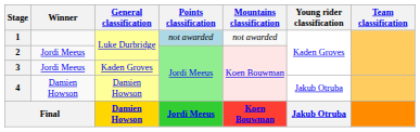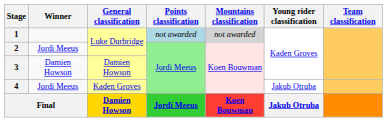1 | Mountains classification: no background -> lightgrey background
3 | Winner: Jordi Meeus -> Damien Howson
3 | General classification: Kaden Groves -> Damien Howson
4 | Winner: Damien Howson -> Jordi Meeus
4 | General classification: Damien Howson -> Kaden Groves
